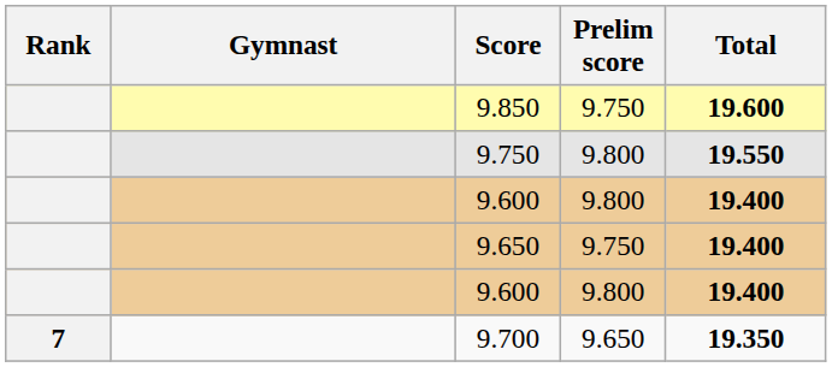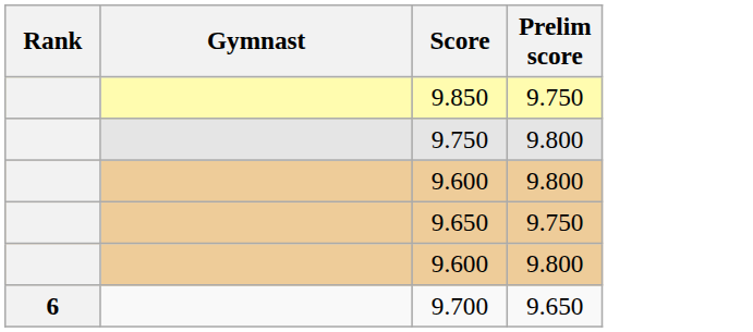- column: Total | 19.600 | 19.550 | 19.400 | 19.400 | 19.400 | 19.350
9.700 | Rank: 7 -> 6
